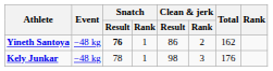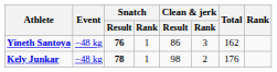Yineth Santoya | Clean & jerk / Rank: 2 -> 3
Kely Junkar | Snatch / Result: normal -> bold
Kely Junkar | Clean & jerk / Rank: 3 -> 2
